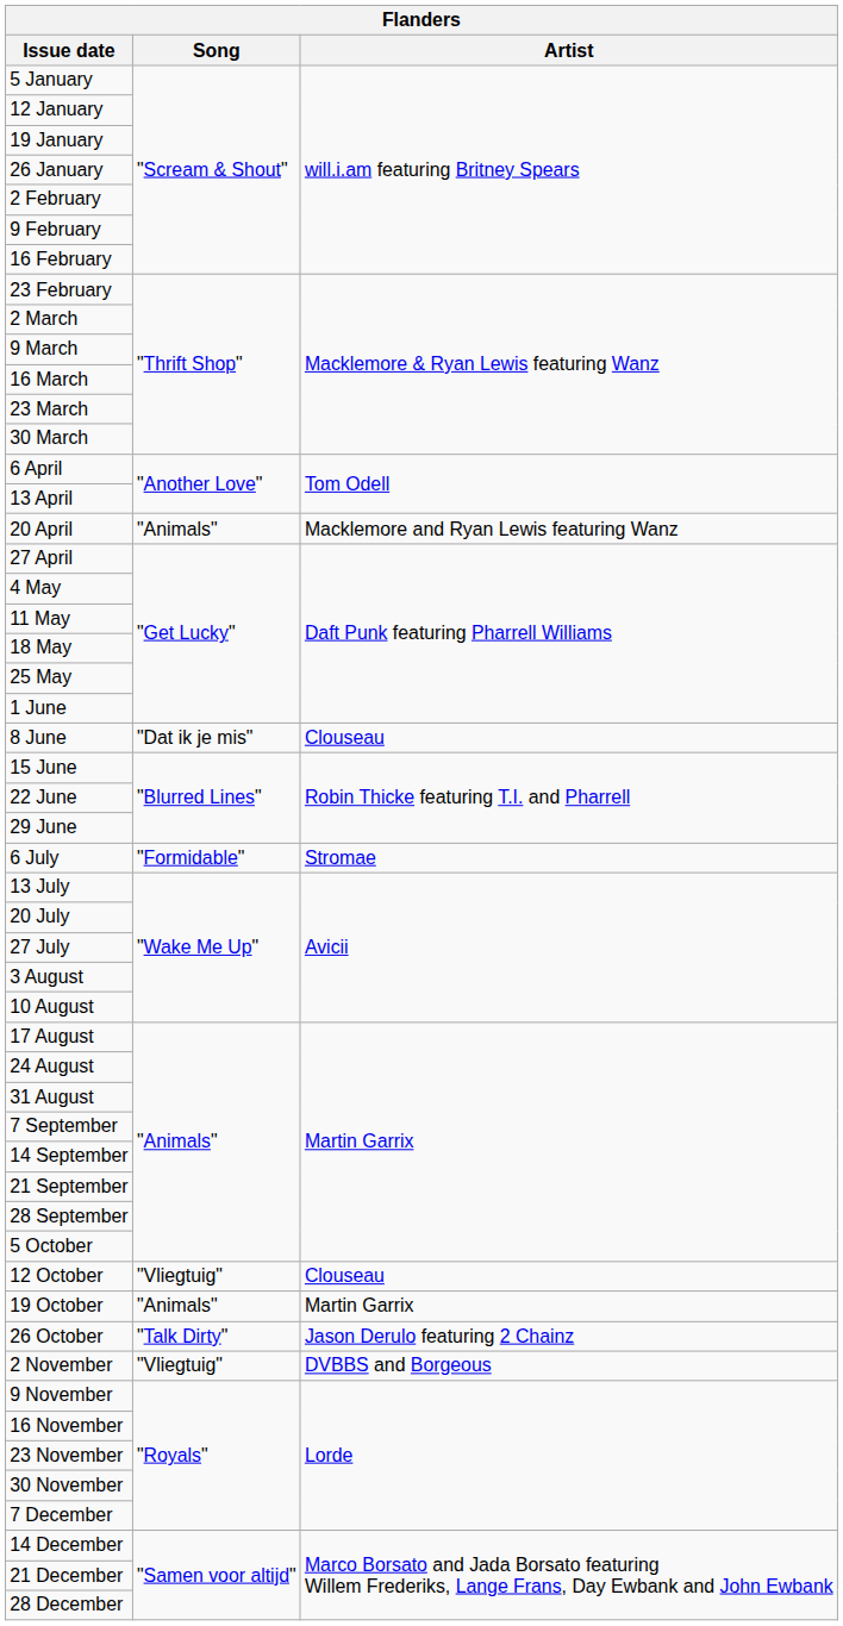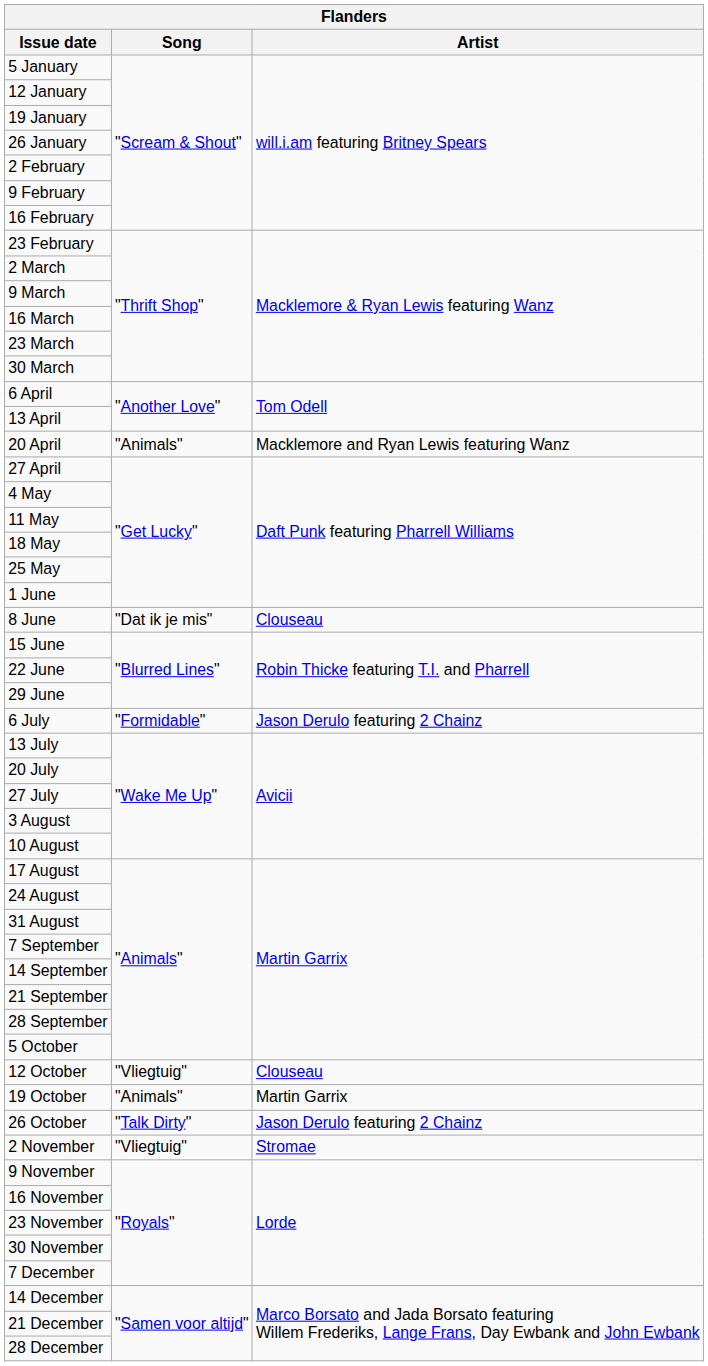6 July | Artist: Stromae -> Jason Derulo featuring 2 Chainz
2 November | Artist: DVBBS and Borgeous -> Stromae
